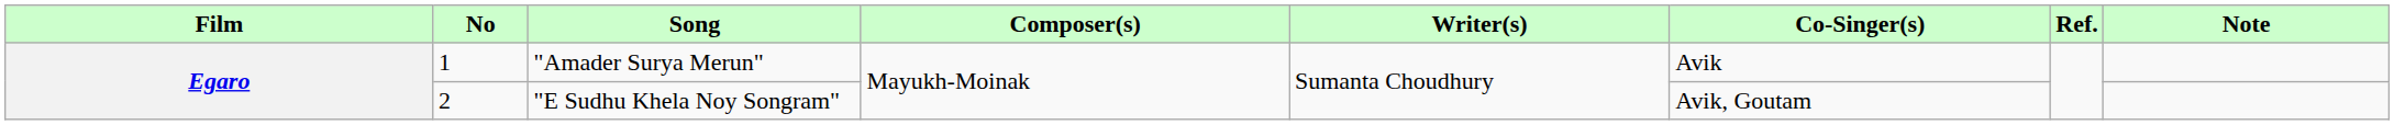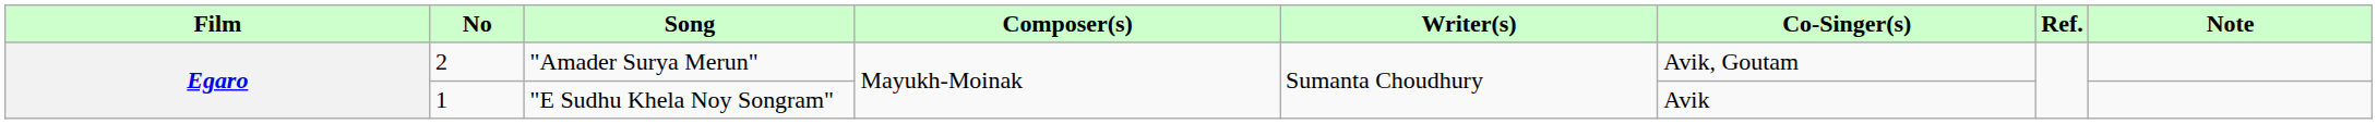"Amader Surya Merun" | No: 1 -> 2
"Amader Surya Merun" | Co-Singer(s): Avik -> Avik, Goutam
"E Sudhu Khela Noy Songram" | No: 2 -> 1
"E Sudhu Khela Noy Songram" | Co-Singer(s): Avik, Goutam -> Avik
